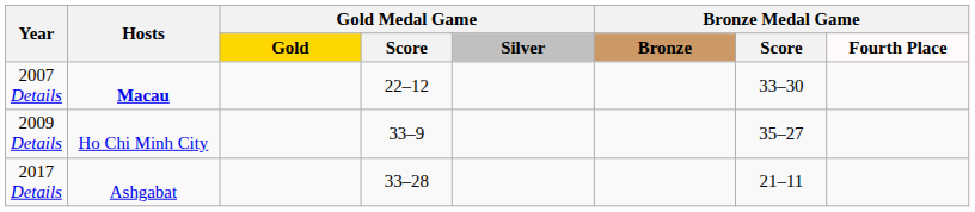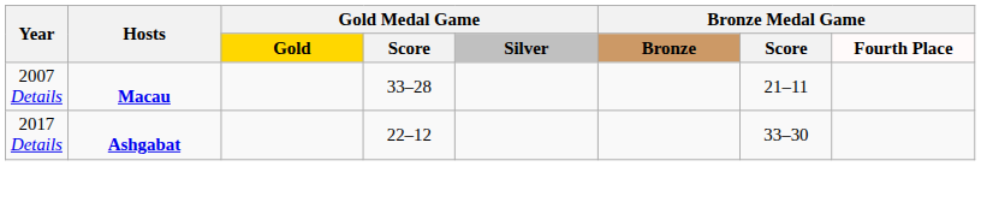2007 Details | Gold Medal Game / Score: 22–12 -> 33–28
2007 Details | Bronze Medal Game / Score: 33–30 -> 21–11
- row: 2009 Details | Ho Chi Minh City | 33–9 | 35–27
2017 Details | Hosts: normal -> bold
2017 Details | Gold Medal Game / Score: 33–28 -> 22–12
2017 Details | Bronze Medal Game / Score: 21–11 -> 33–30
